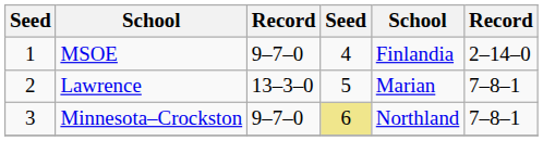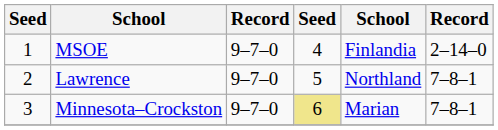Lawrence | column 3: 13–3–0 -> 9–7–0
Lawrence | column 5: Marian -> Northland
Minnesota–Crockston | column 5: Northland -> Marian
